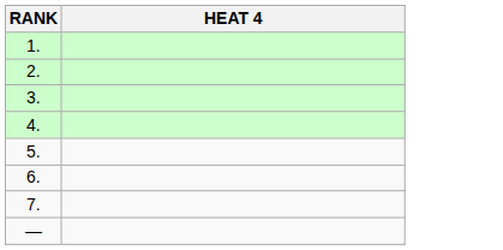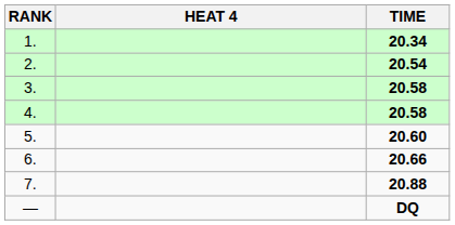+ column: TIME | 20.34 | 20.54 | 20.58 | 20.58 | 20.60 | 20.66 | 20.88 | DQ
